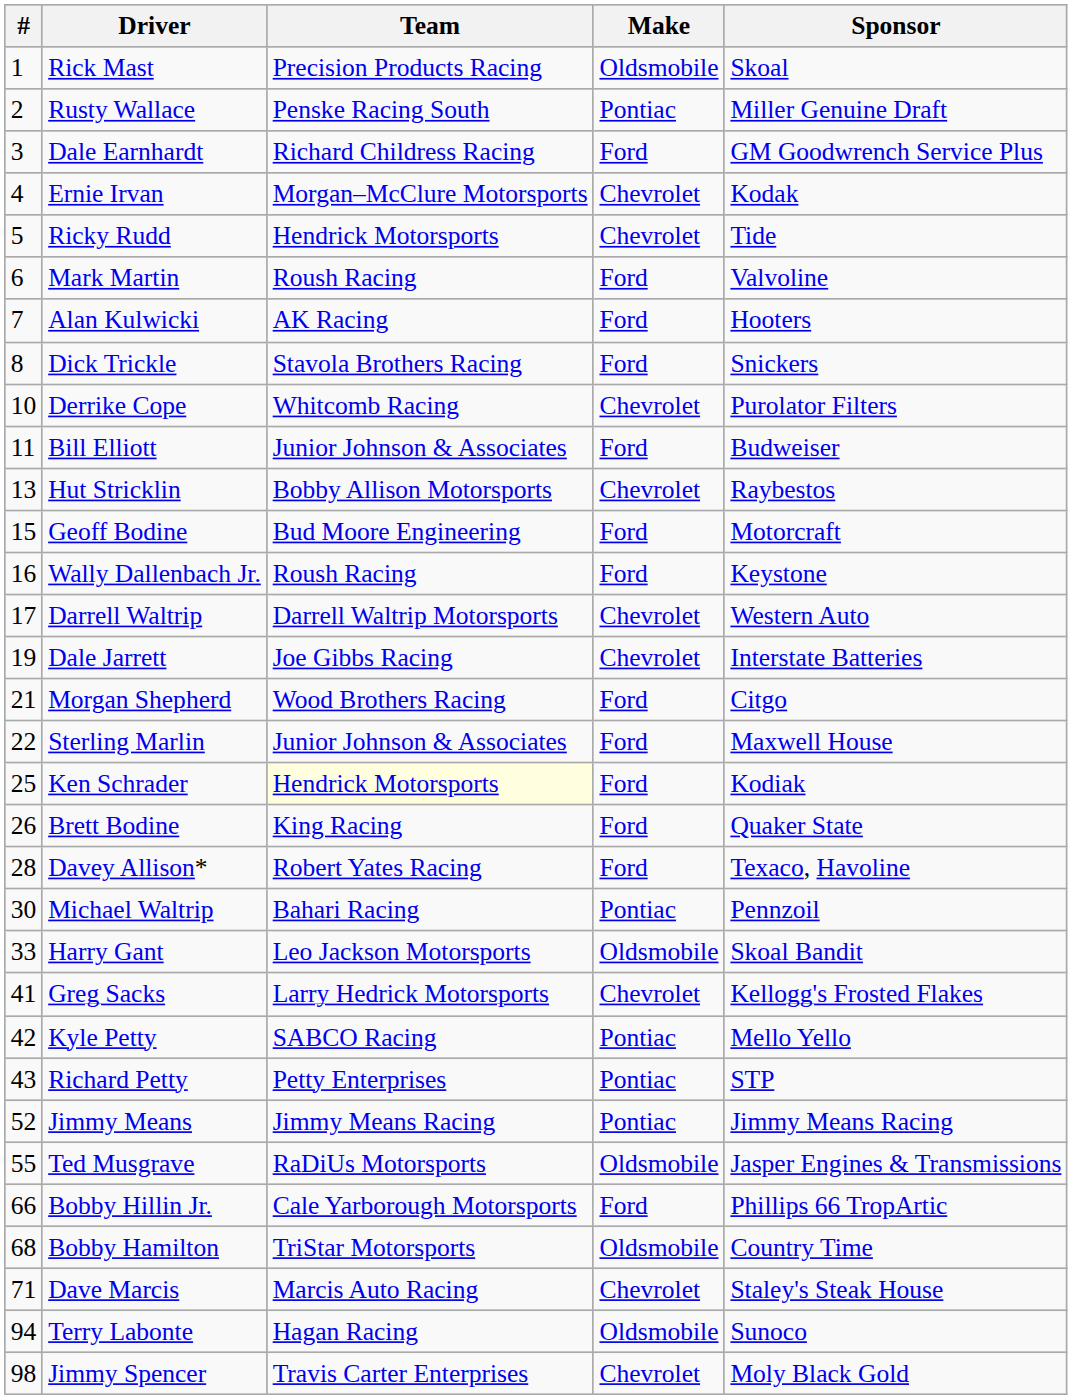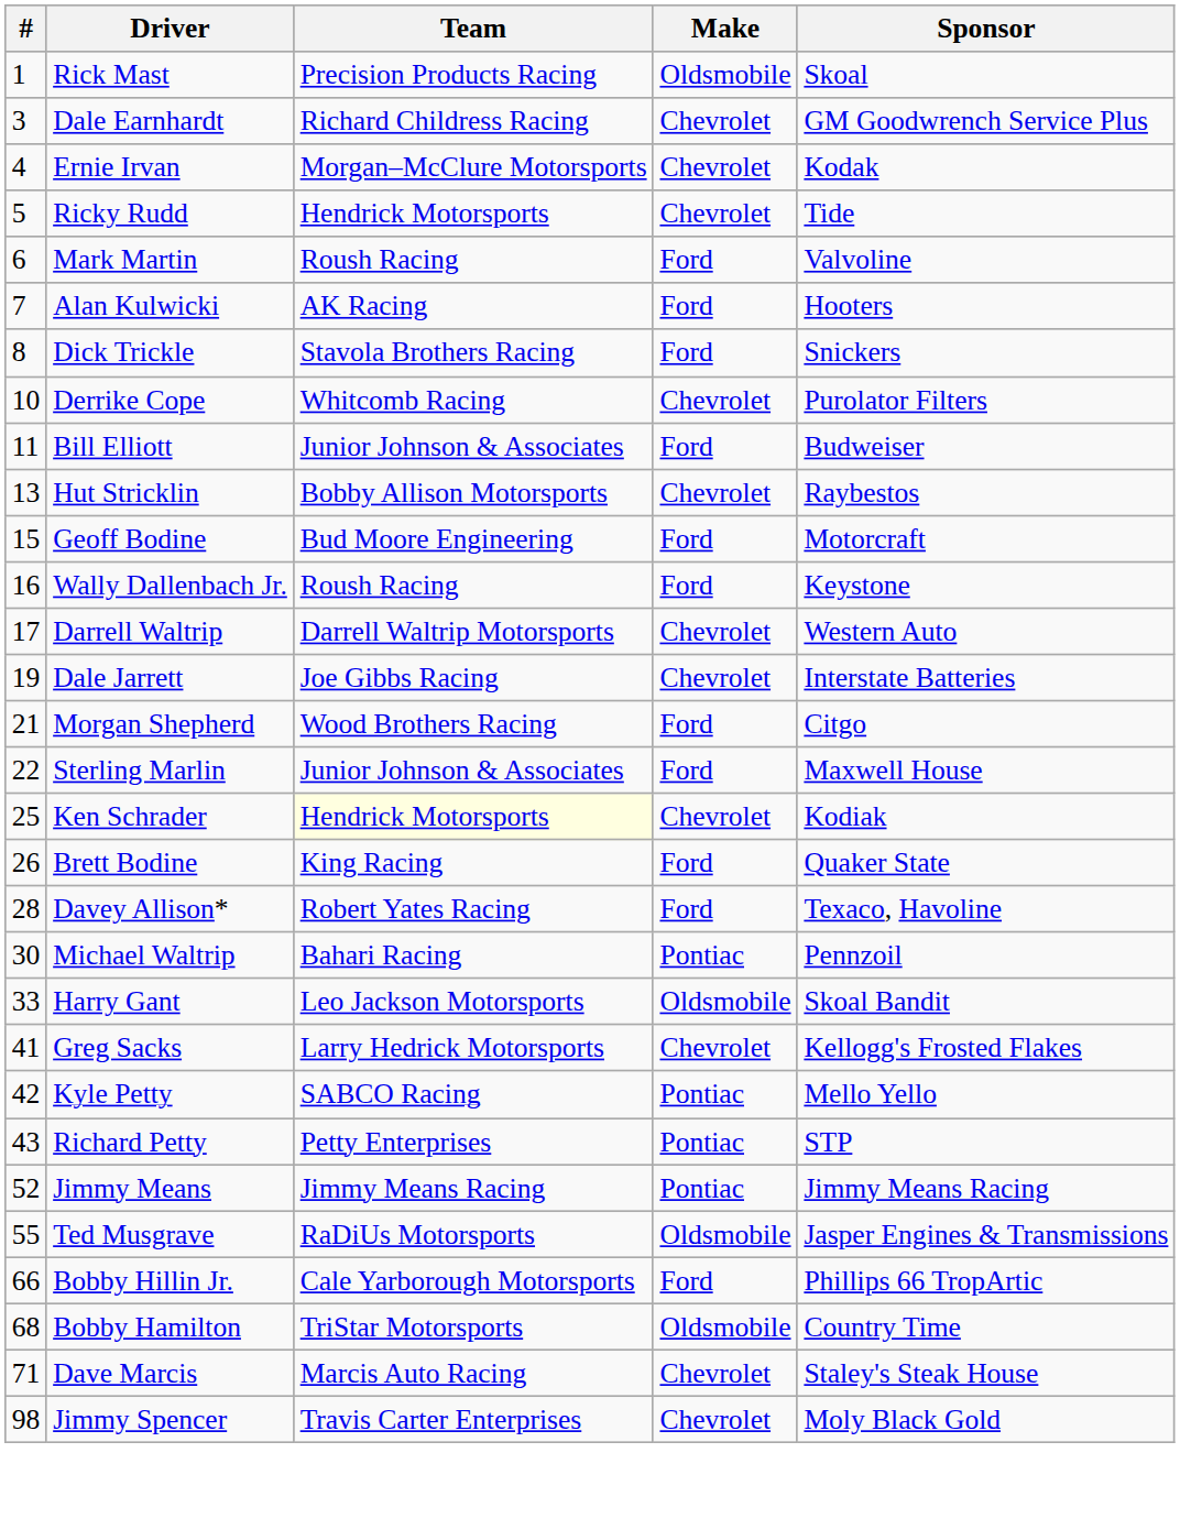- row: 2 | Rusty Wallace | Penske Racing South | Pontiac | Miller Genuine Draft
Dale Earnhardt | Make: Ford -> Chevrolet
Ken Schrader | Make: Ford -> Chevrolet
- row: 94 | Terry Labonte | Hagan Racing | Oldsmobile | Sunoco
